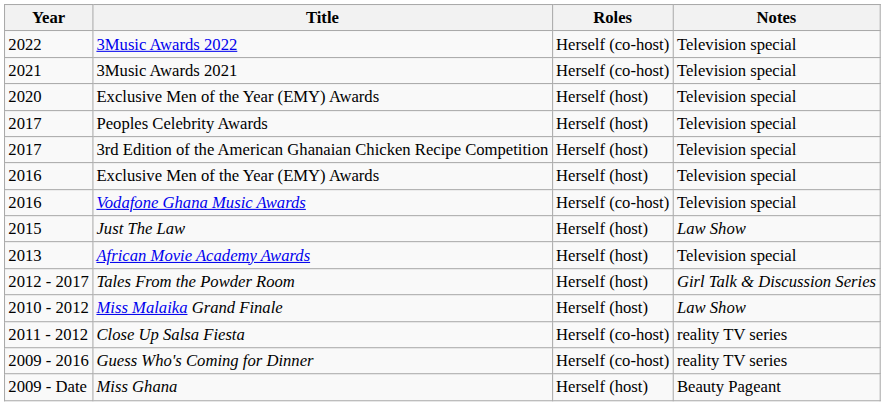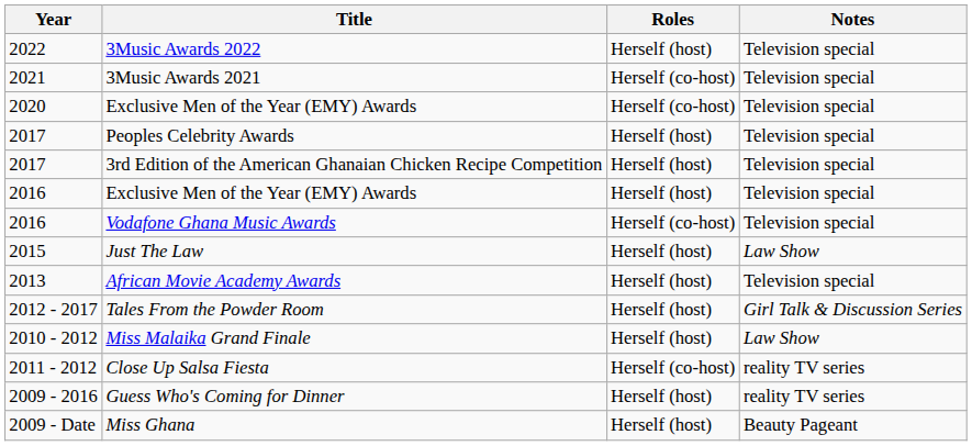3Music Awards 2022 | Roles: Herself (co-host) -> Herself (host)
2020 / Exclusive Men of the Year (EMY) Awards | Roles: Herself (host) -> Herself (co-host)
Guess Who's Coming for Dinner | Roles: Herself (co-host) -> Herself (host)
